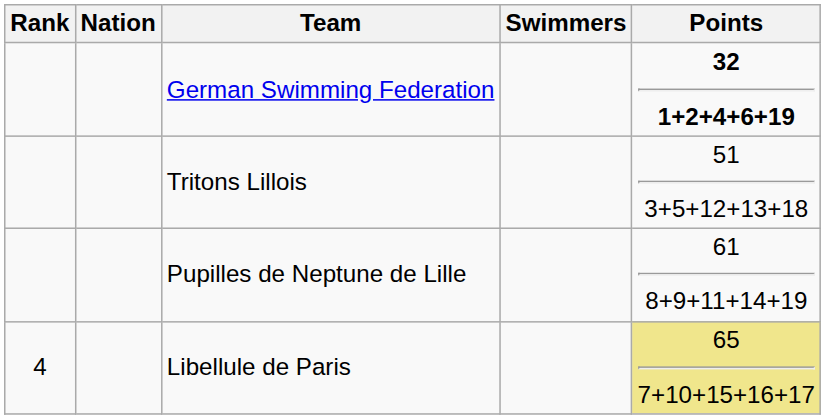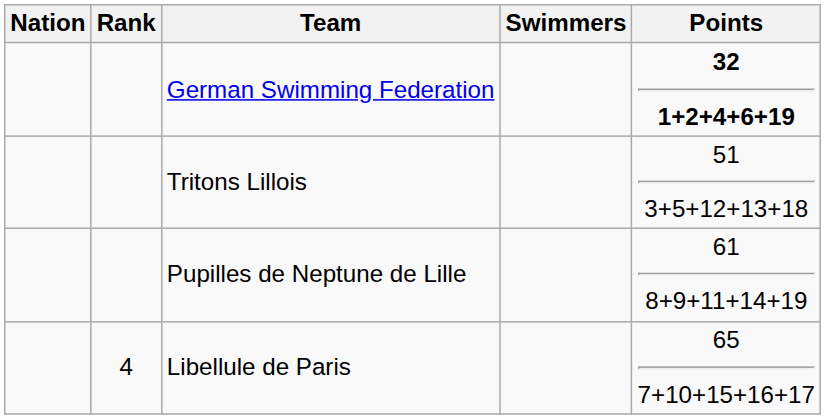columns swapped: Rank <-> Nation
Libellule de Paris | Points: khaki background -> no background
